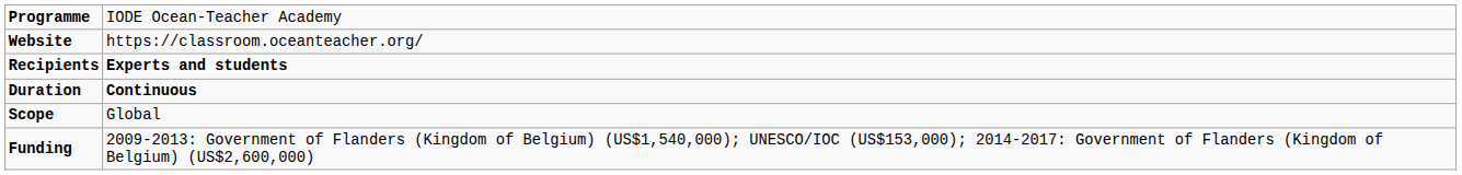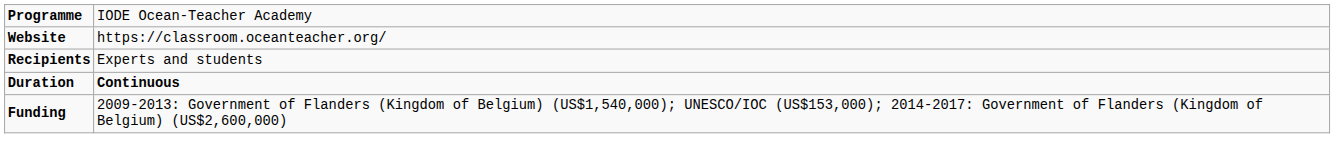Recipients | column 2: bold -> normal
- row: Scope | Global
